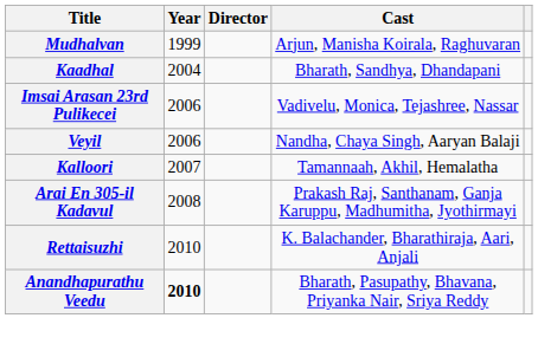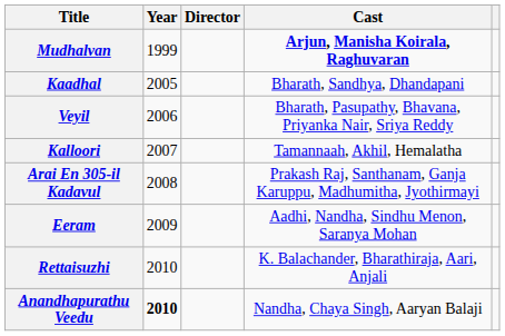Mudhalvan | Cast: normal -> bold
Kaadhal | Year: 2004 -> 2005
- row: Imsai Arasan 23rd Pulikecei | 2006 | Vadivelu, Monica, Tejashree, Nassar
Veyil | Cast: Nandha, Chaya Singh, Aaryan Balaji -> Bharath, Pasupathy, Bhavana, Priyanka Nair, Sriya Reddy
+ row: Eeram | 2009 | Aadhi, Nandha, Sindhu Menon, Saranya Mohan
Anandhapurathu Veedu | Cast: Bharath, Pasupathy, Bhavana, Priyanka Nair, Sriya Reddy -> Nandha, Chaya Singh, Aaryan Balaji
